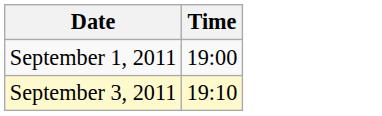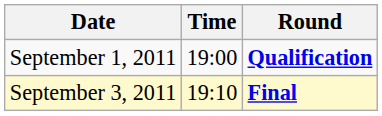+ column: Round | Qualification | Final
